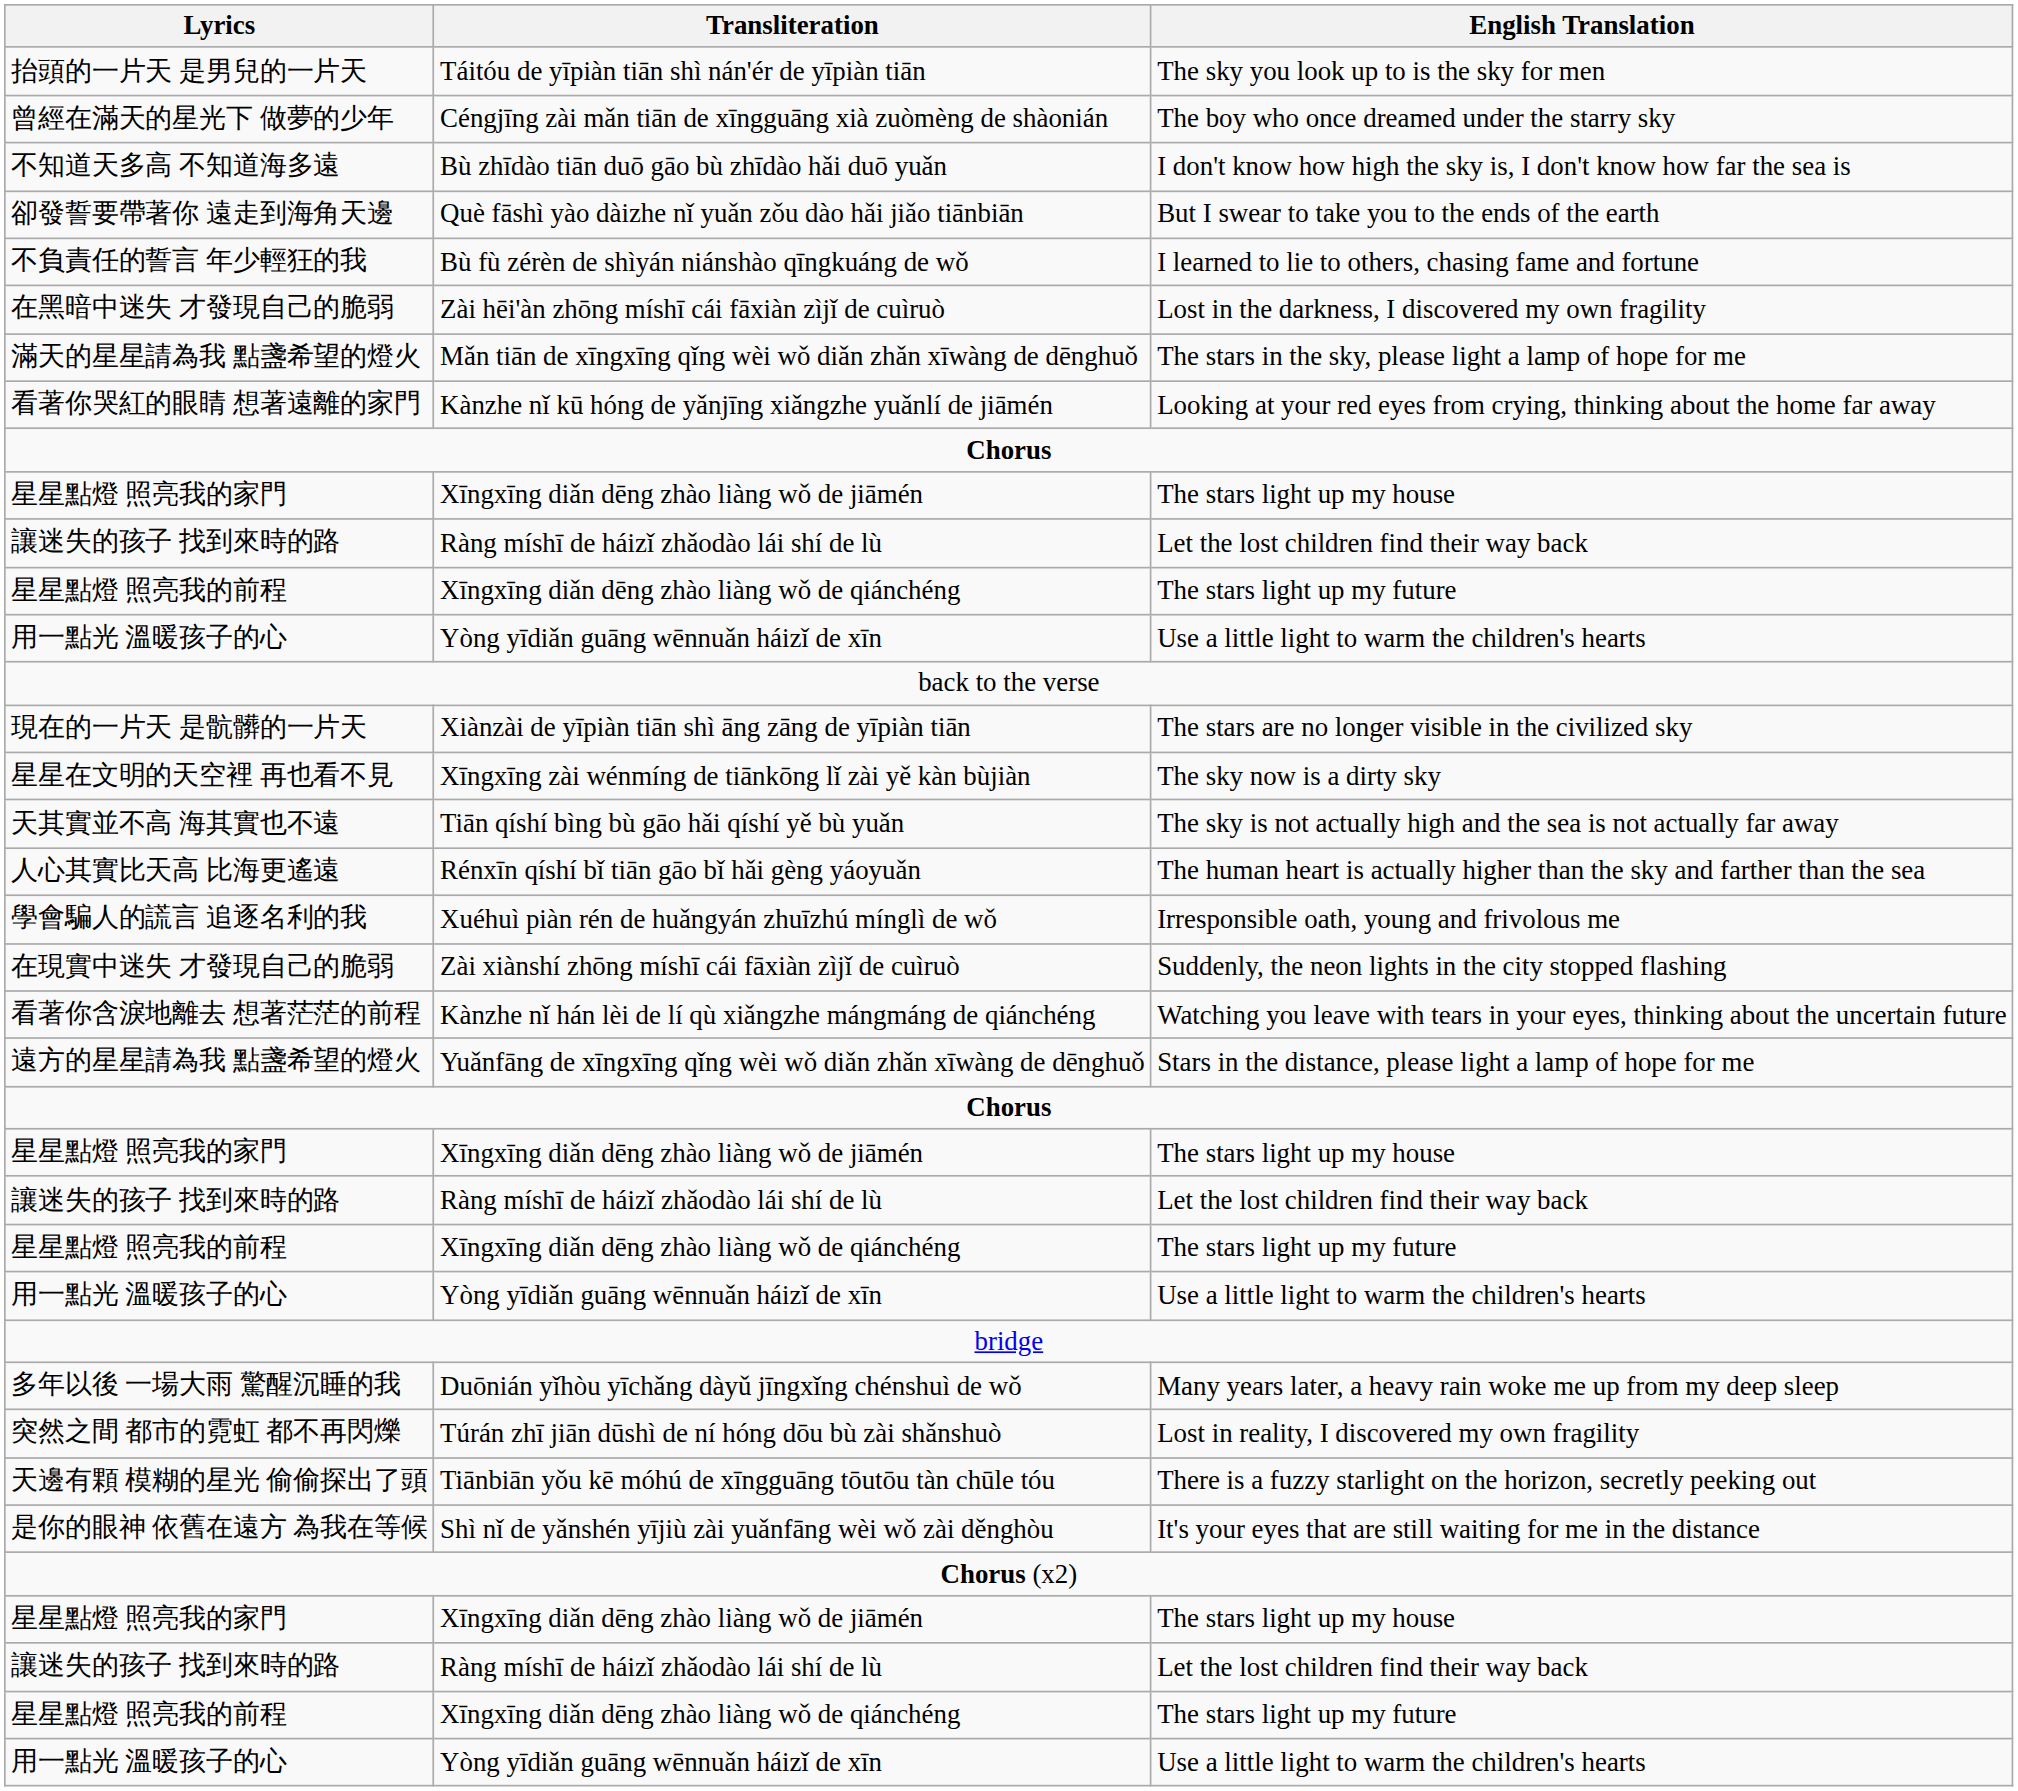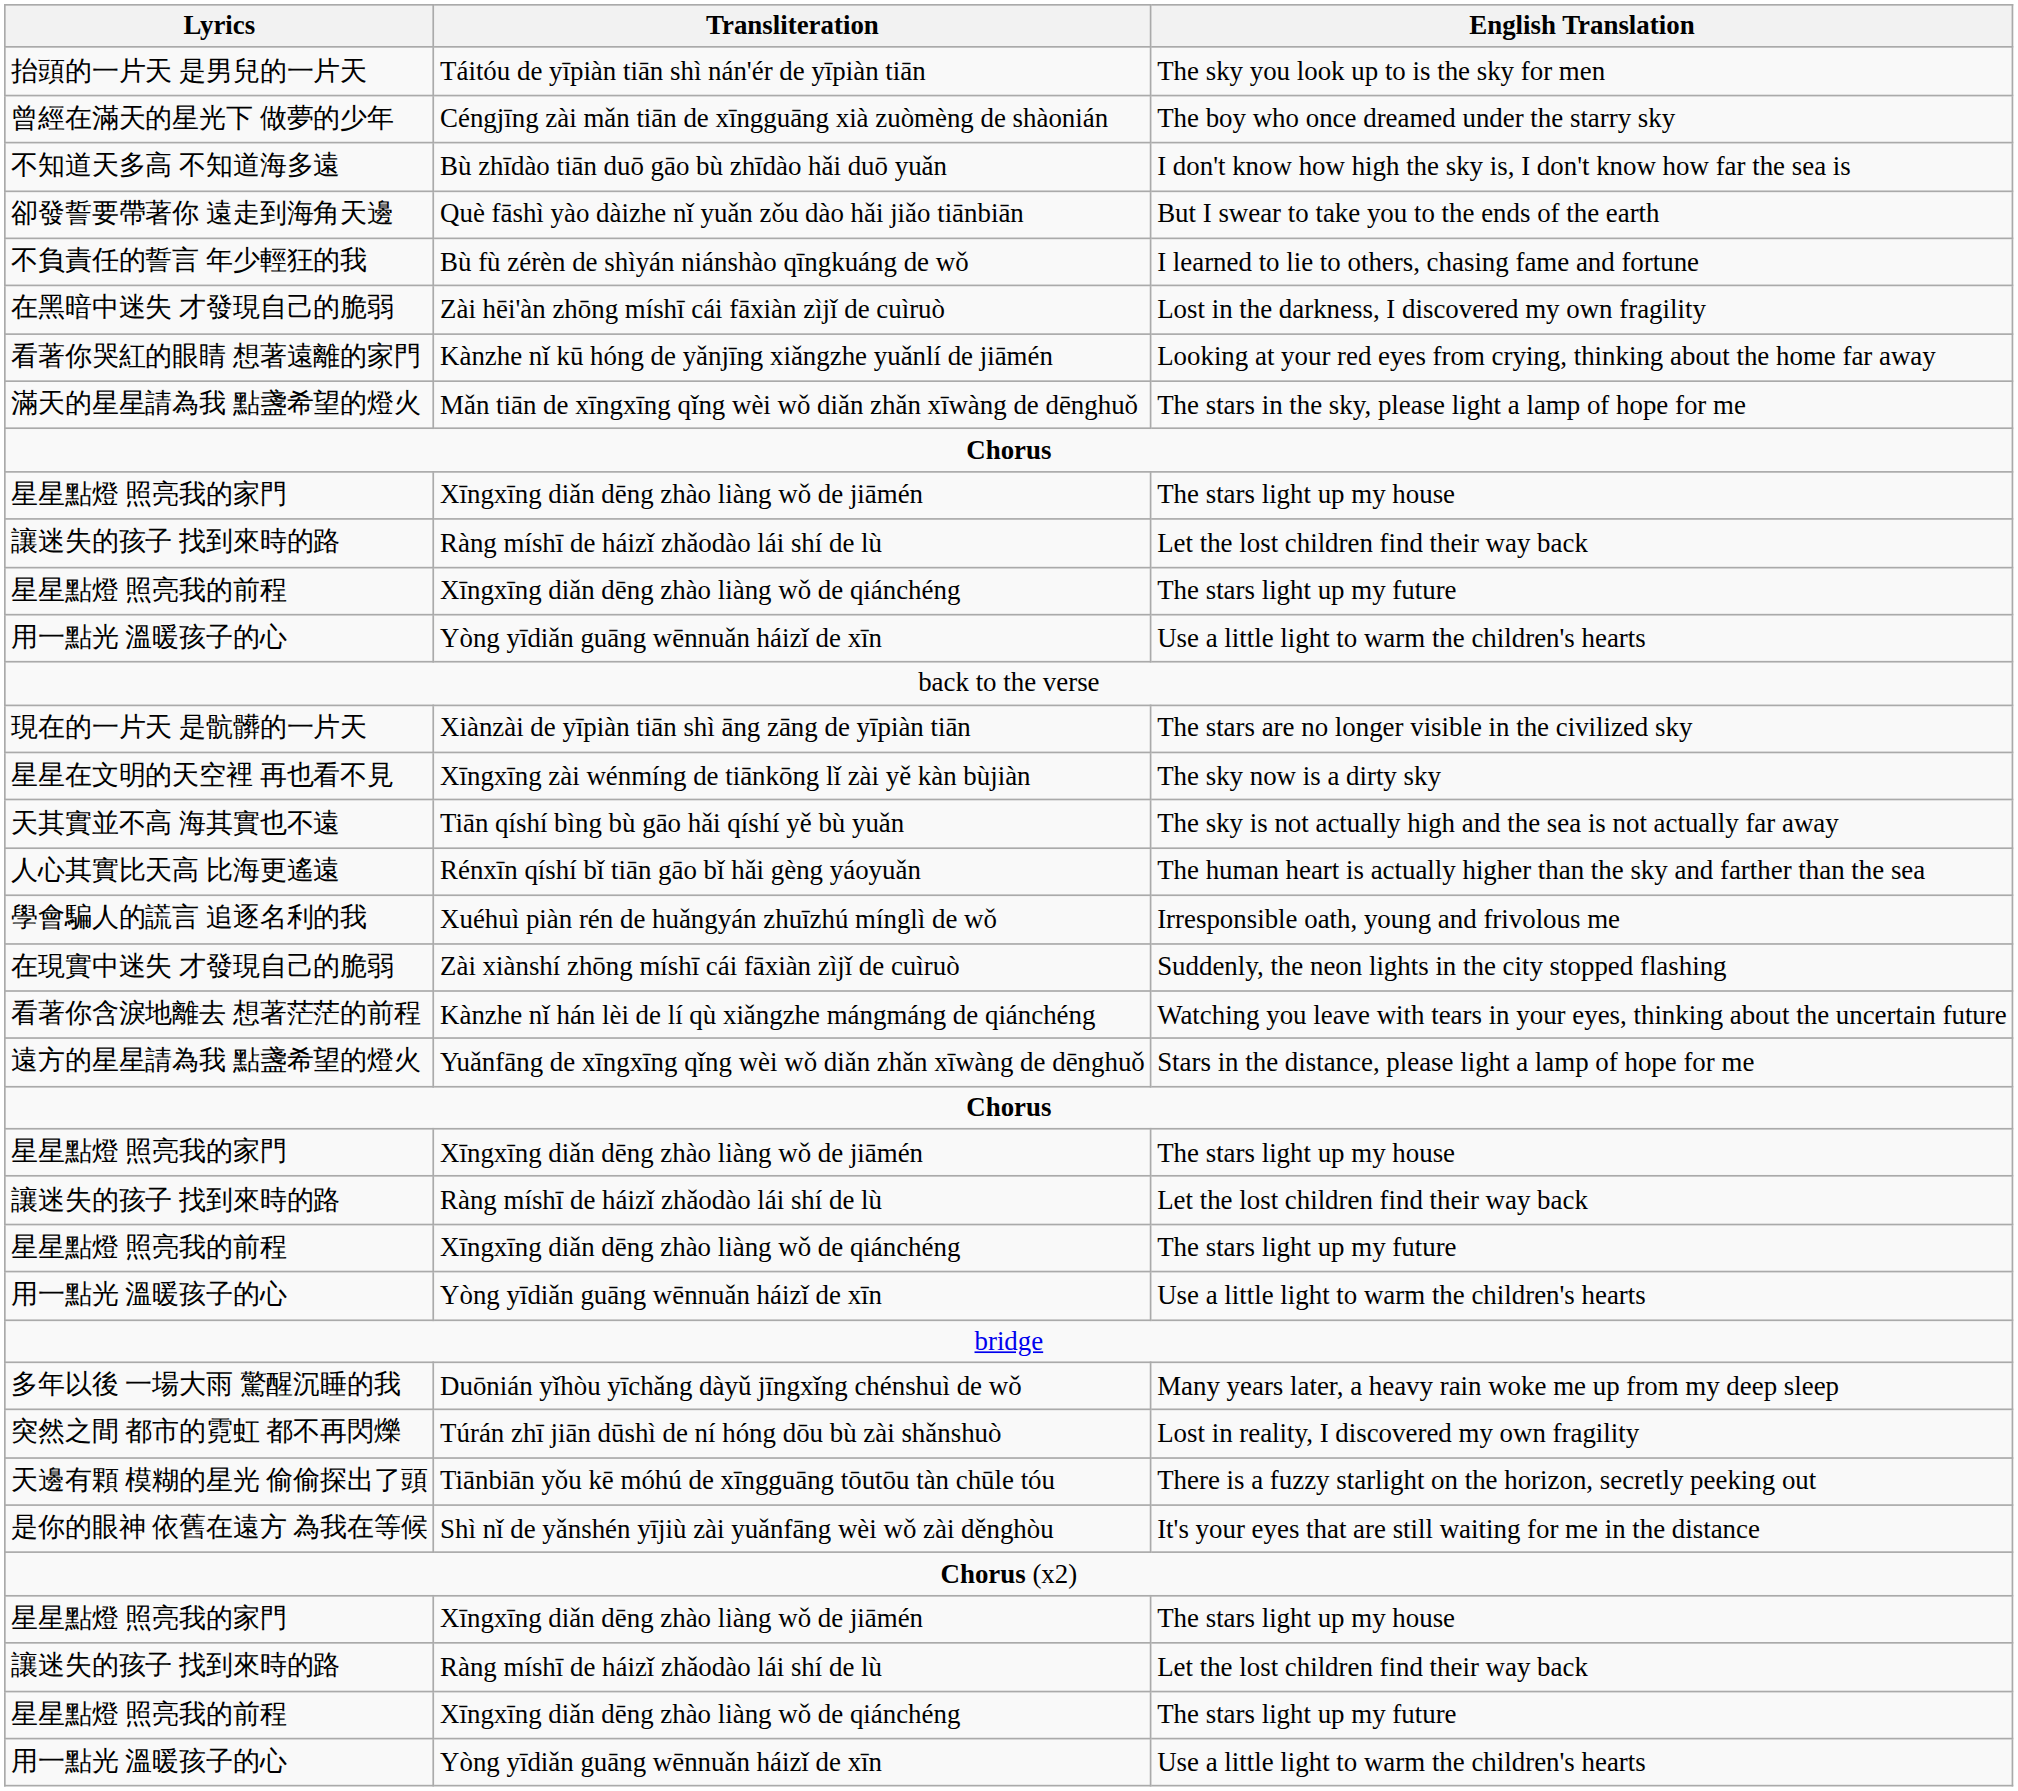rows swapped: 看著你哭紅的眼睛 想著遠離的家門 <-> 滿天的星星請為我 點盞希望的燈火
